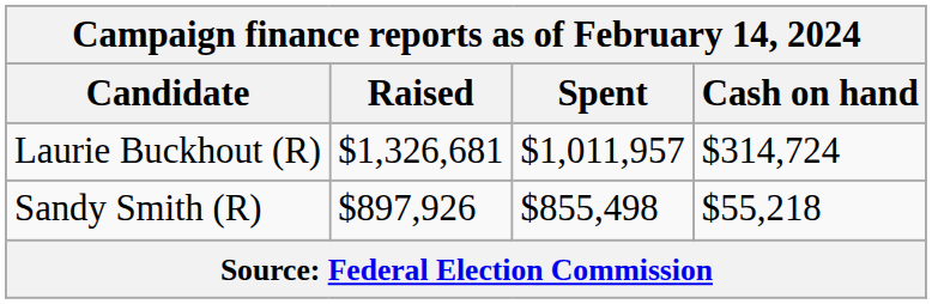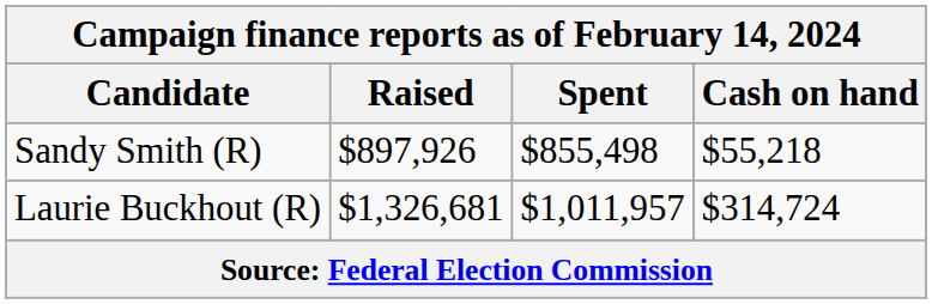rows swapped: Laurie Buckhout (R) <-> Sandy Smith (R)
